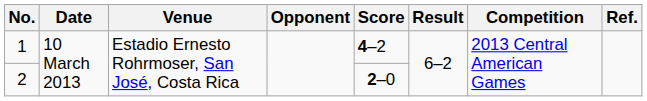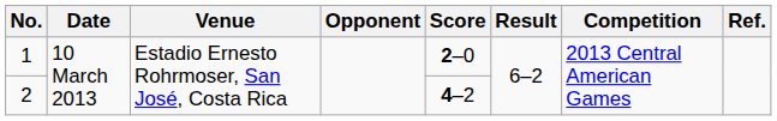1 | Score: 4–2 -> 2–0
2 | Score: 2–0 -> 4–2
